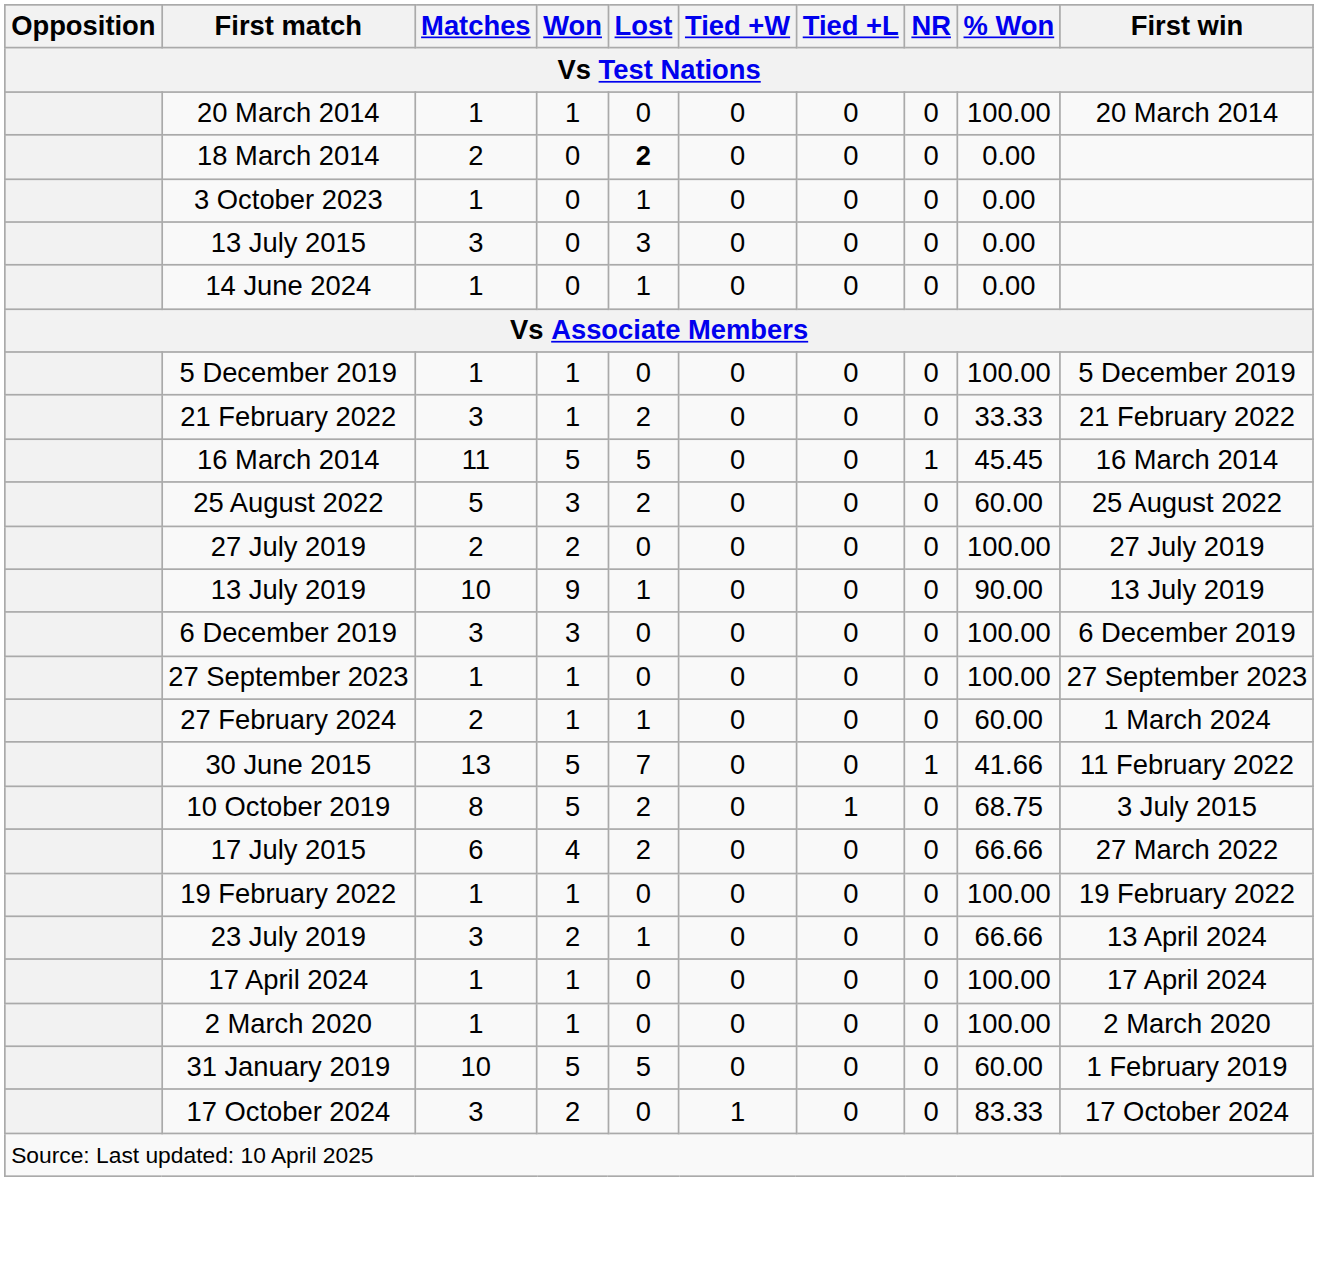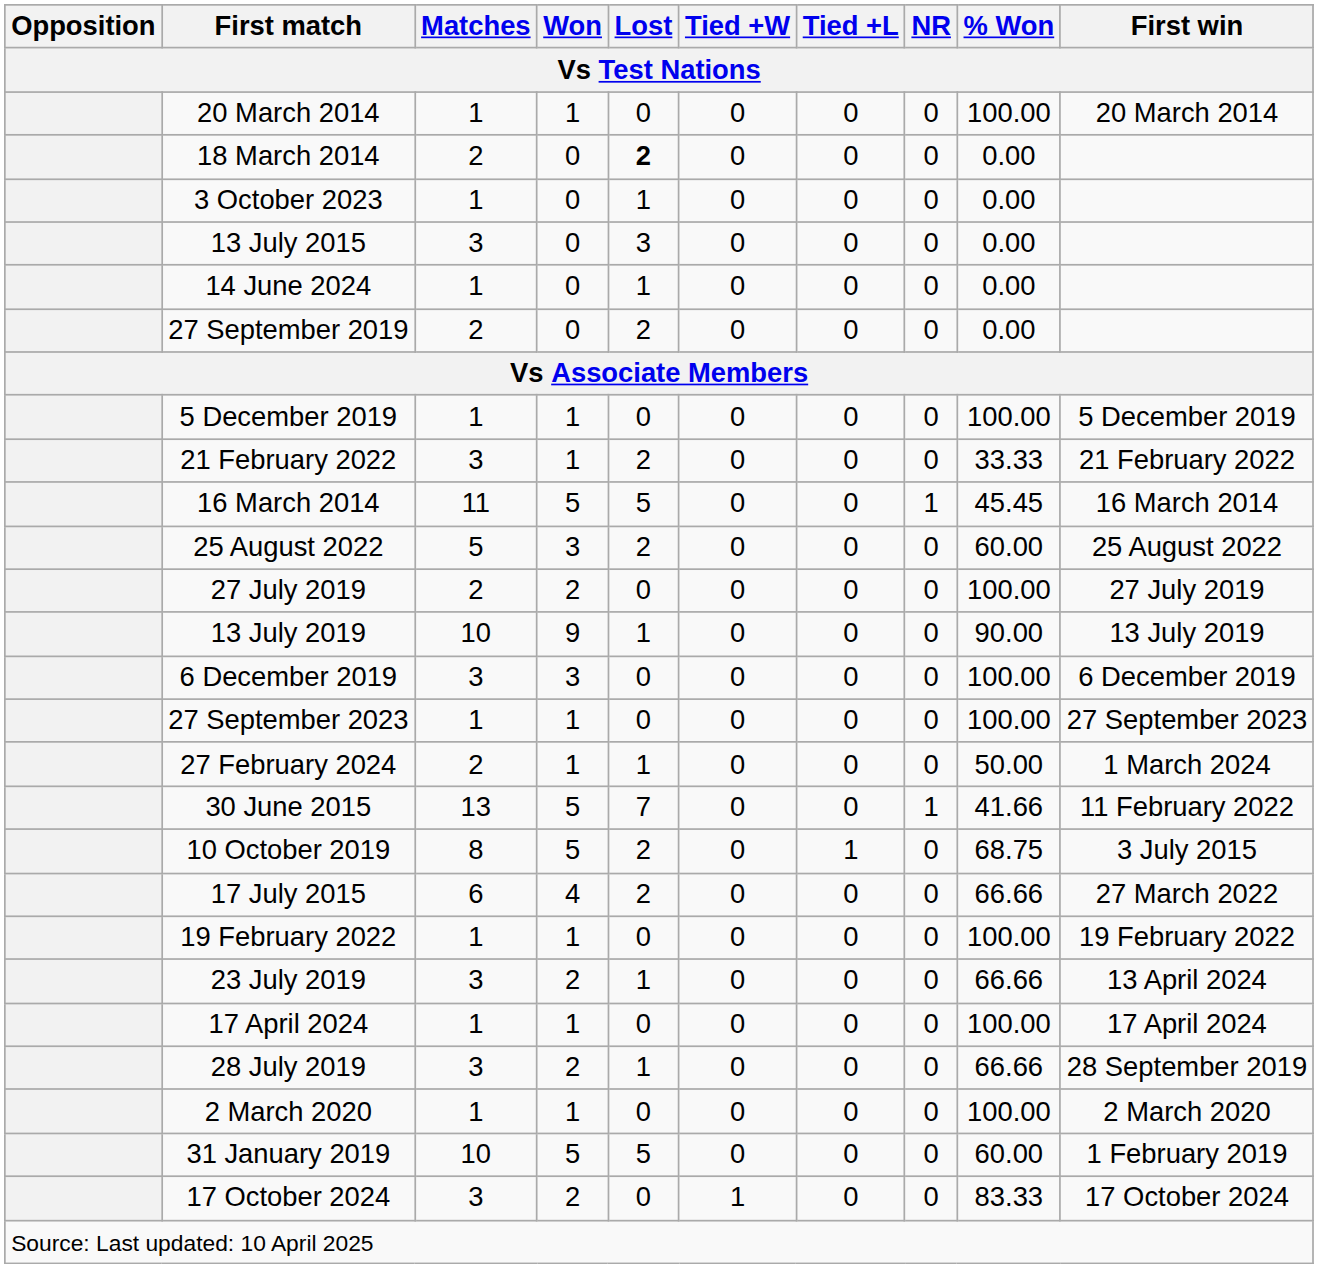+ row: 27 September 2019 | 2 | 0 | 2 | 0 | 0 | 0 | 0.00
27 February 2024 | % Won: 60.00 -> 50.00
+ row: 28 July 2019 | 3 | 2 | 1 | 0 | 0 | 0 | 66.66 | 28 September 2019
